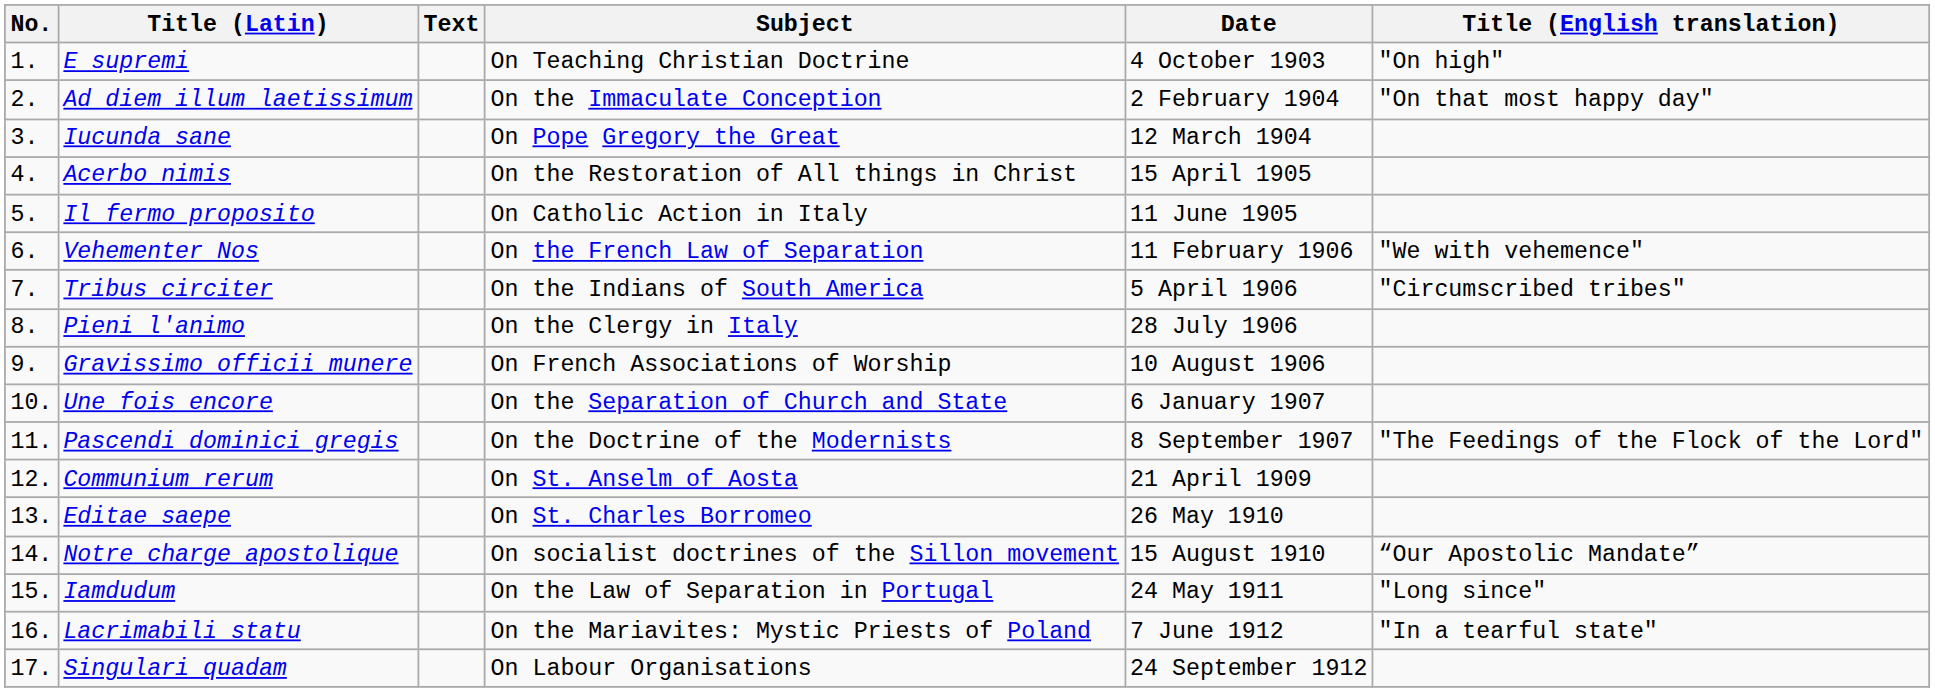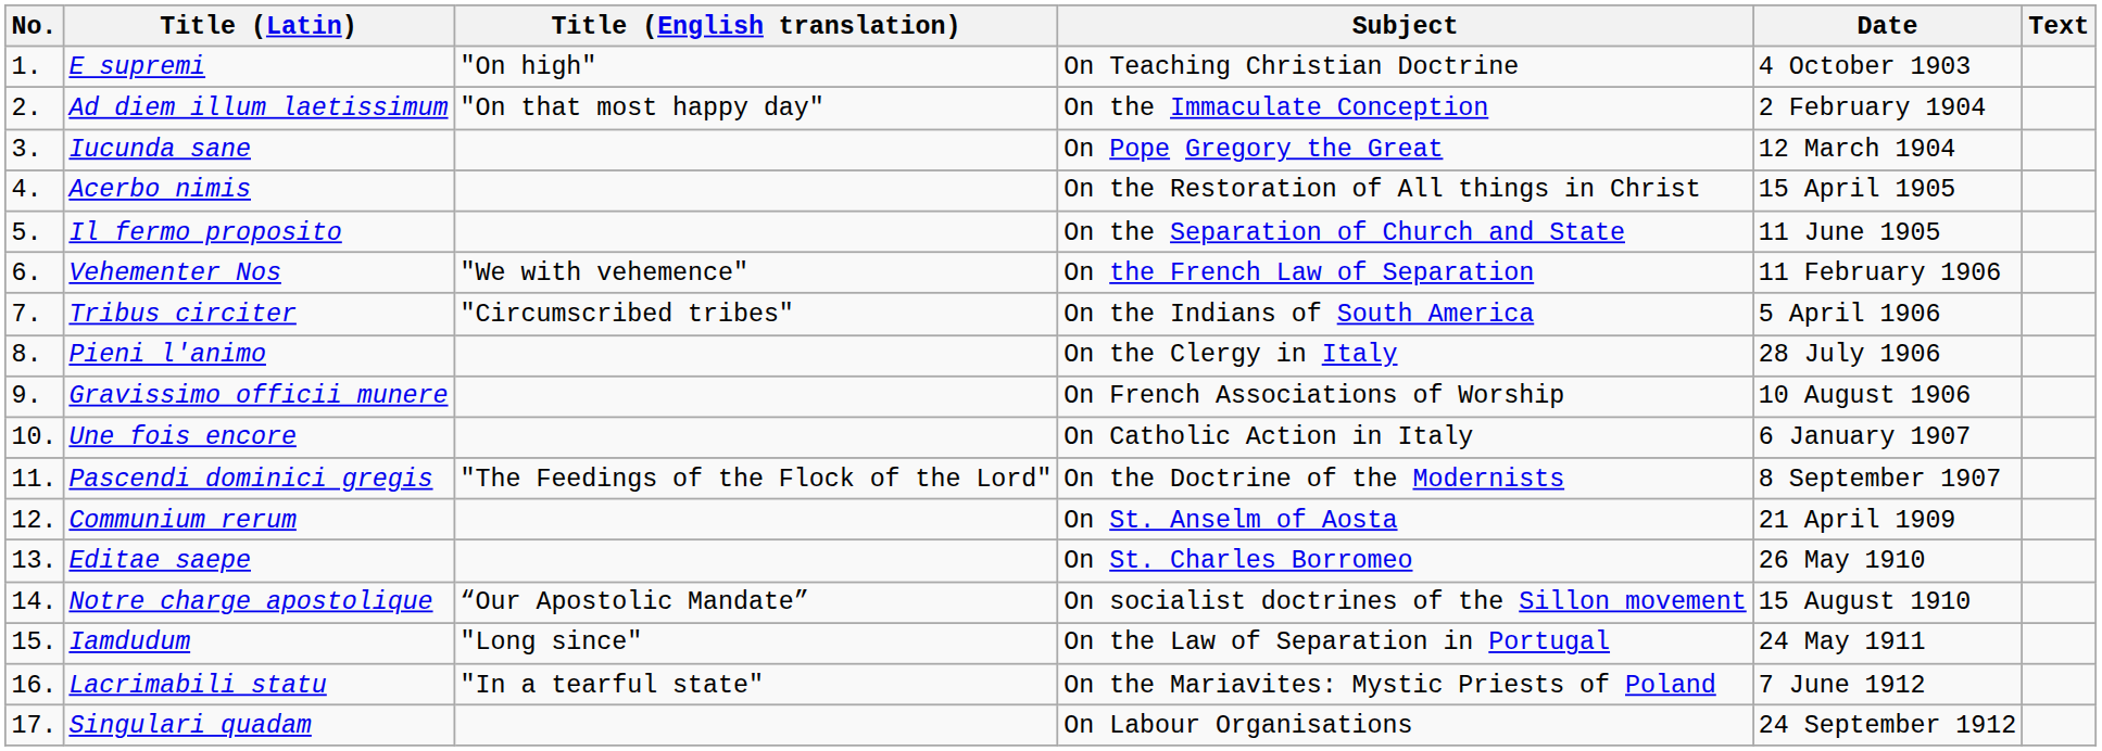columns swapped: Title (English translation) <-> Text
Il fermo proposito | Subject: On Catholic Action in Italy -> On the Separation of Church and State
Une fois encore | Subject: On the Separation of Church and State -> On Catholic Action in Italy
